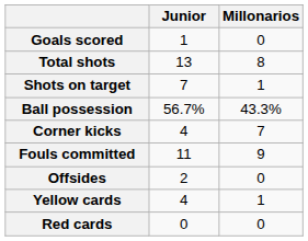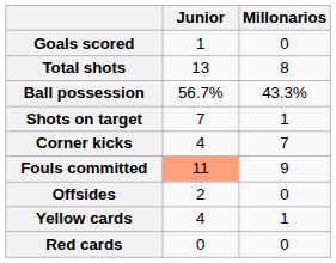rows swapped: Shots on target <-> Ball possession
Fouls committed | Junior: no background -> lightsalmon background
